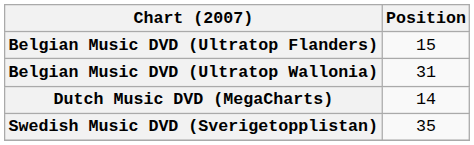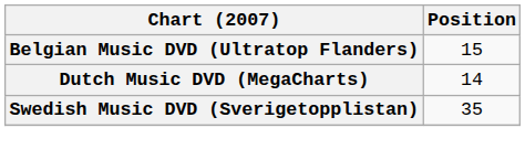- row: Belgian Music DVD (Ultratop Wallonia) | 31
